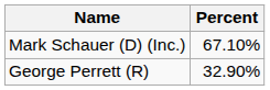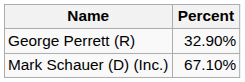rows swapped: Mark Schauer (D) (Inc.) <-> George Perrett (R)
